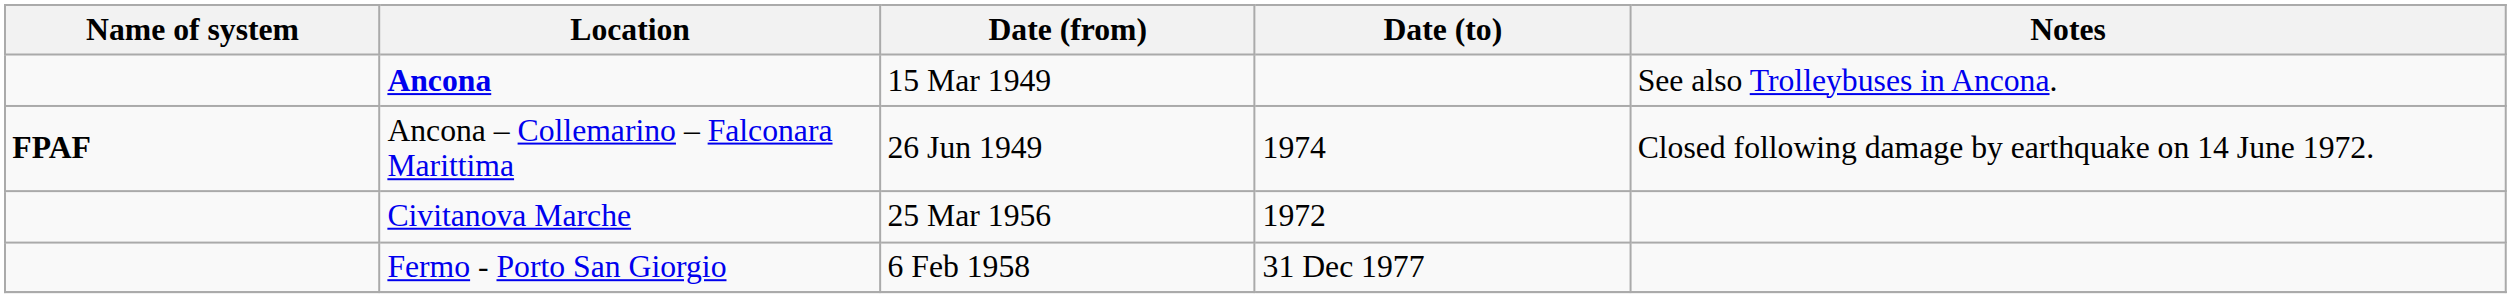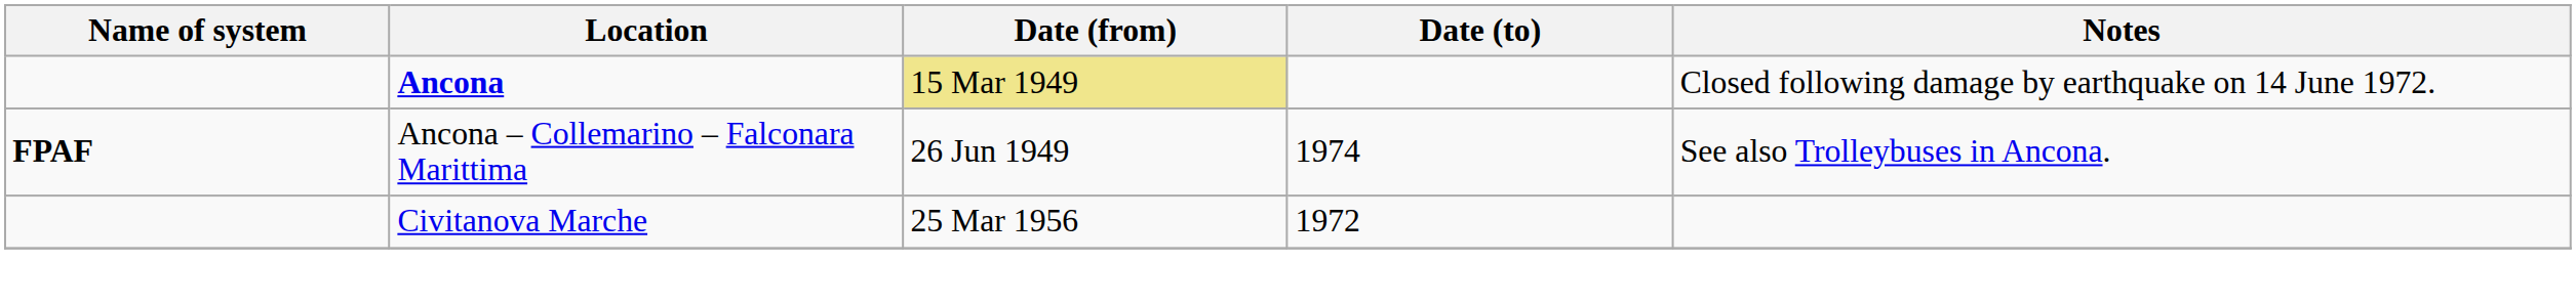Ancona | Date (from): no background -> khaki background
Ancona | Notes: See also Trolleybuses in Ancona. -> Closed following damage by earthquake on 14 June 1972.
Ancona – Collemarino – Falconara Marittima | Notes: Closed following damage by earthquake on 14 June 1972. -> See also Trolleybuses in Ancona.
- row: Fermo - Porto San Giorgio | 6 Feb 1958 | 31 Dec 1977
